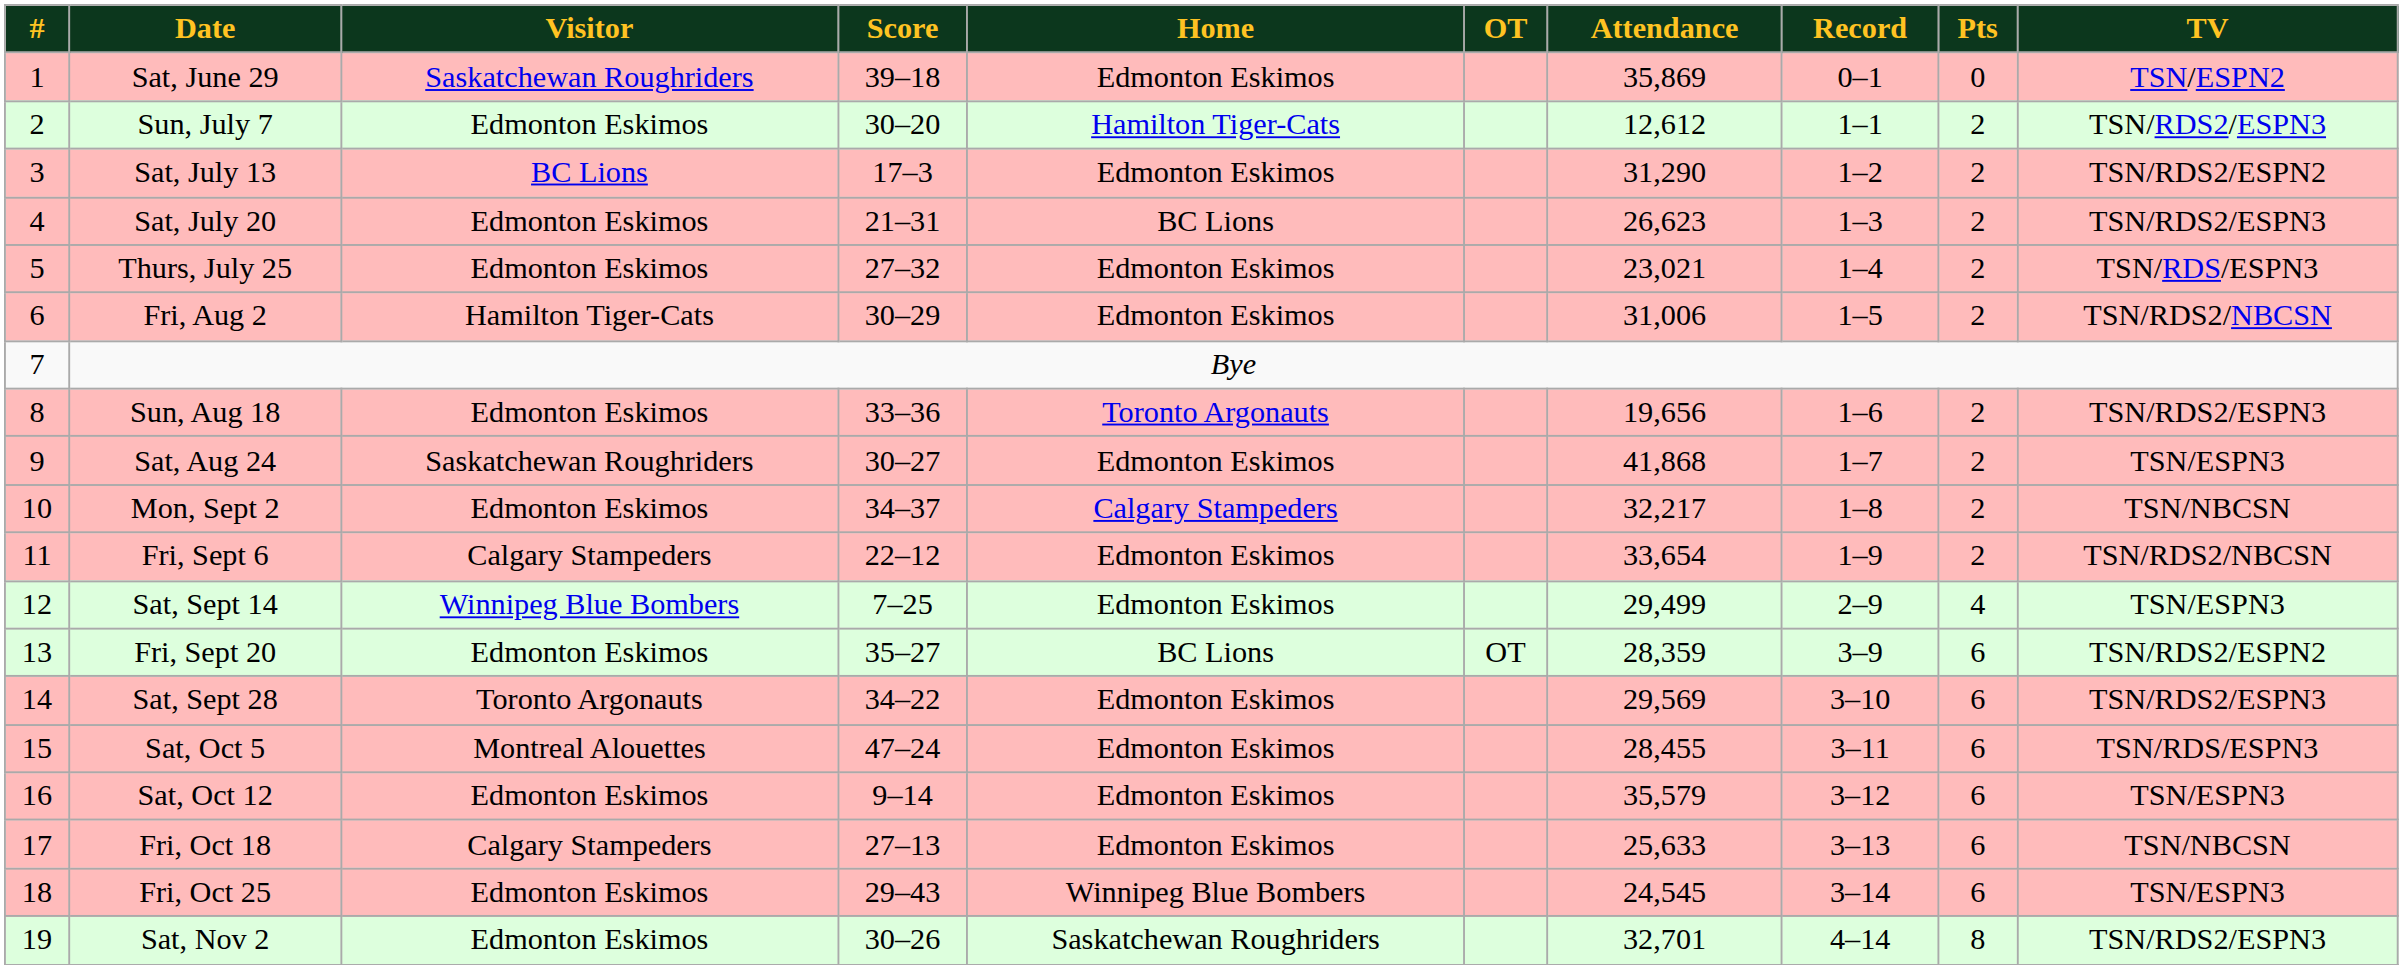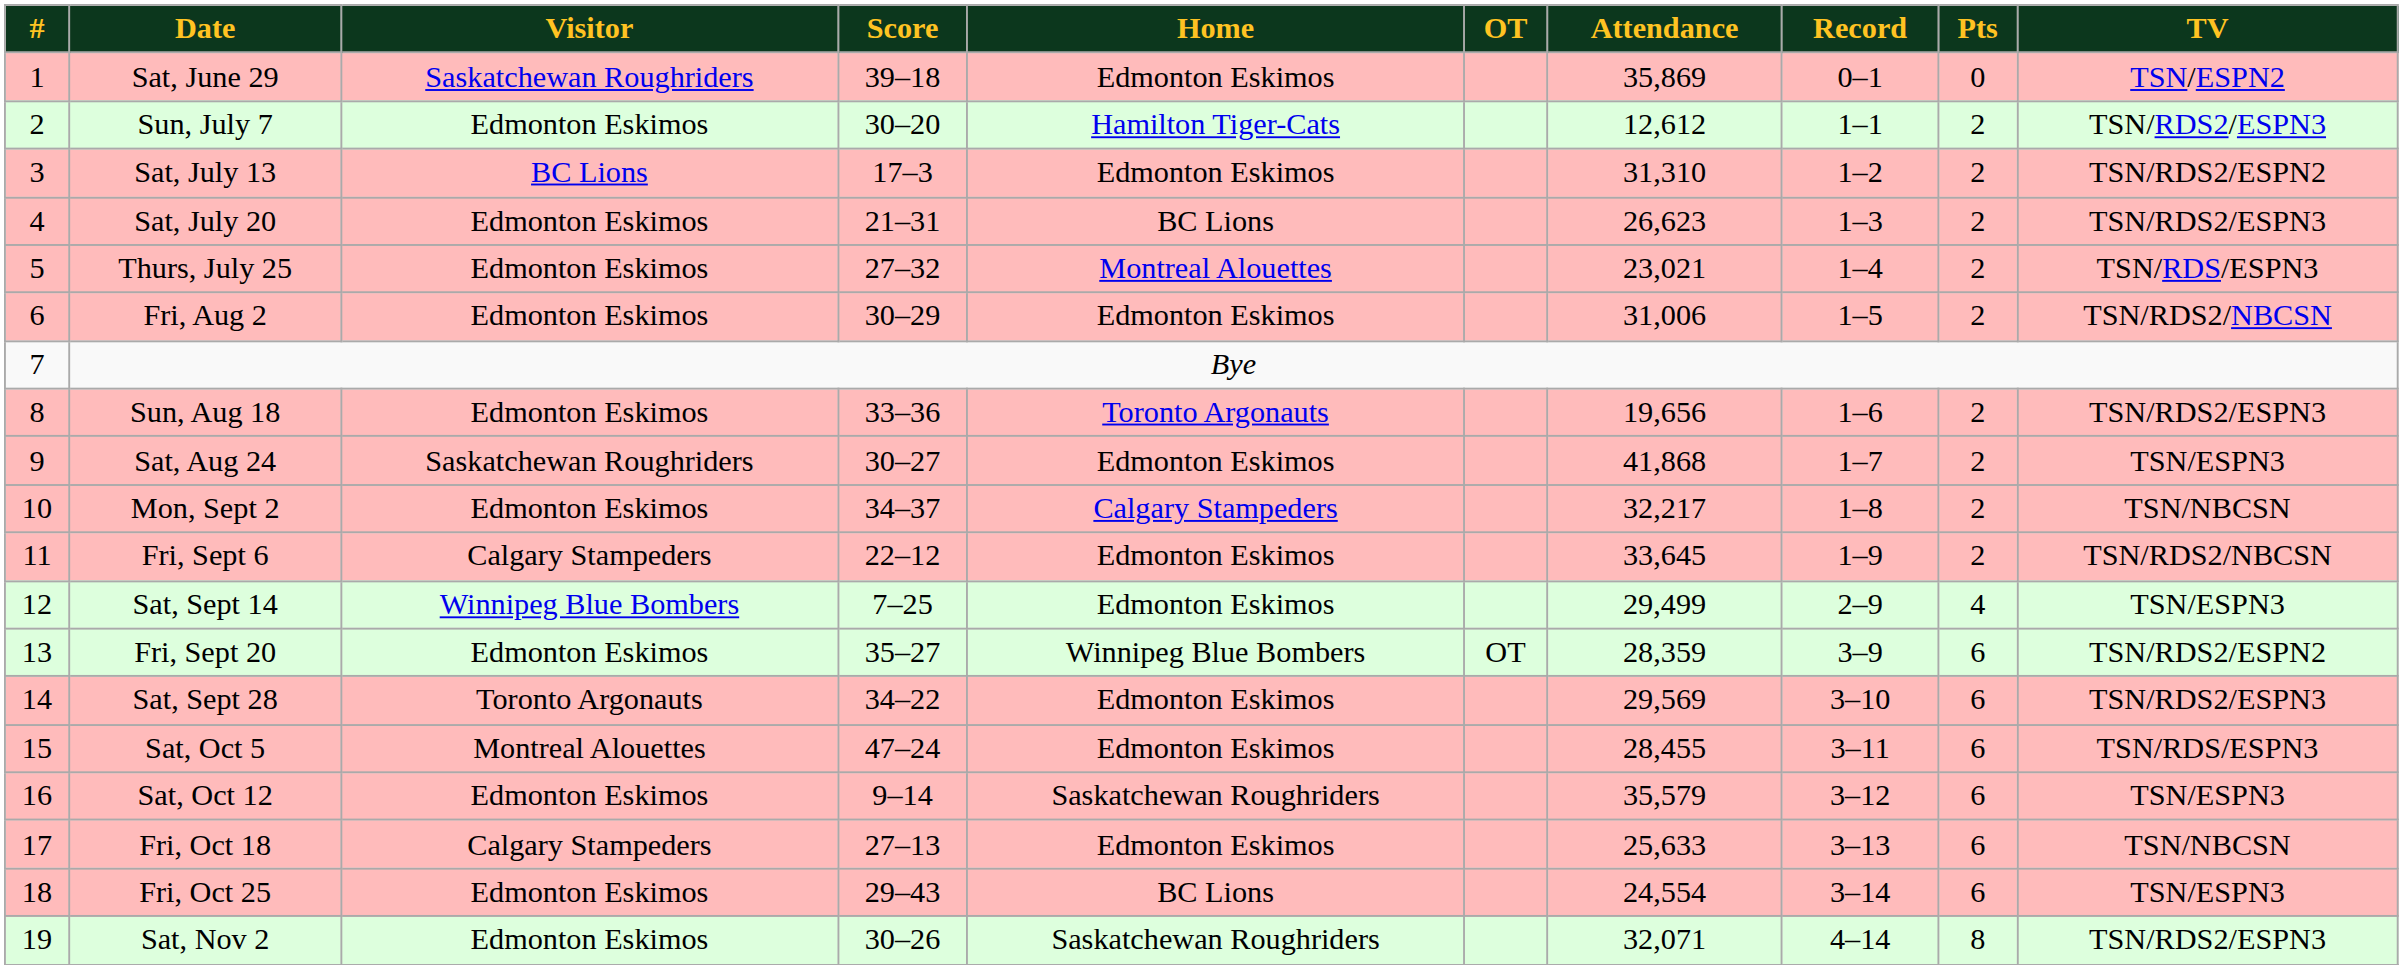Sat, July 13 | Attendance: 31,290 -> 31,310
Thurs, July 25 | Home: Edmonton Eskimos -> Montreal Alouettes
Fri, Aug 2 | Visitor: Hamilton Tiger-Cats -> Edmonton Eskimos
Fri, Sept 6 | Attendance: 33,654 -> 33,645
Fri, Sept 20 | Home: BC Lions -> Winnipeg Blue Bombers
Sat, Oct 12 | Home: Edmonton Eskimos -> Saskatchewan Roughriders
Fri, Oct 25 | Home: Winnipeg Blue Bombers -> BC Lions
Fri, Oct 25 | Attendance: 24,545 -> 24,554
Sat, Nov 2 | Attendance: 32,701 -> 32,071
